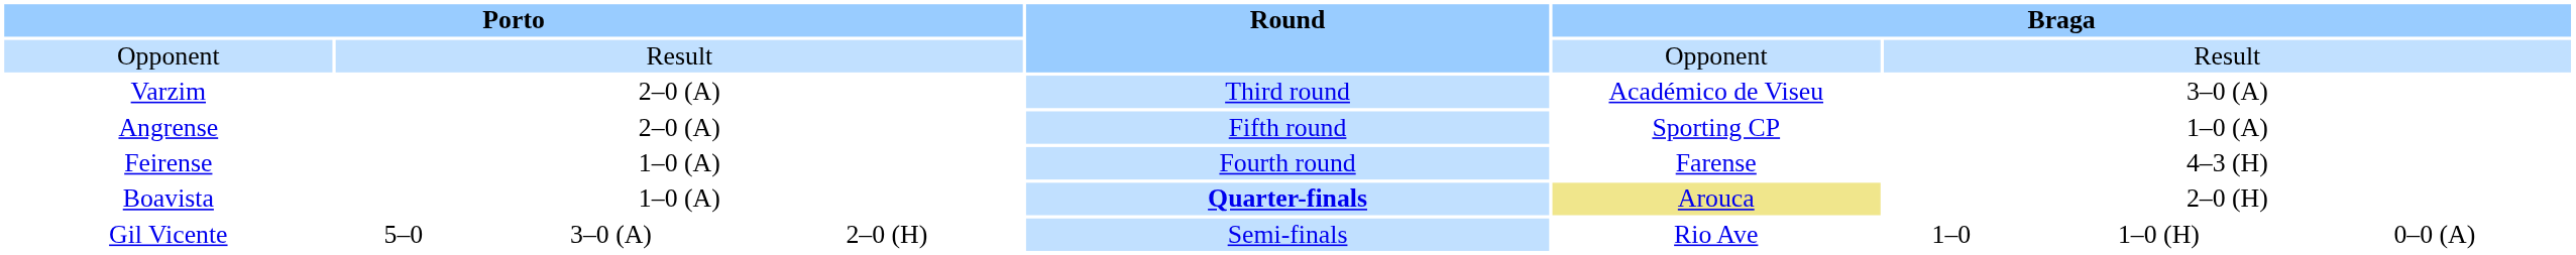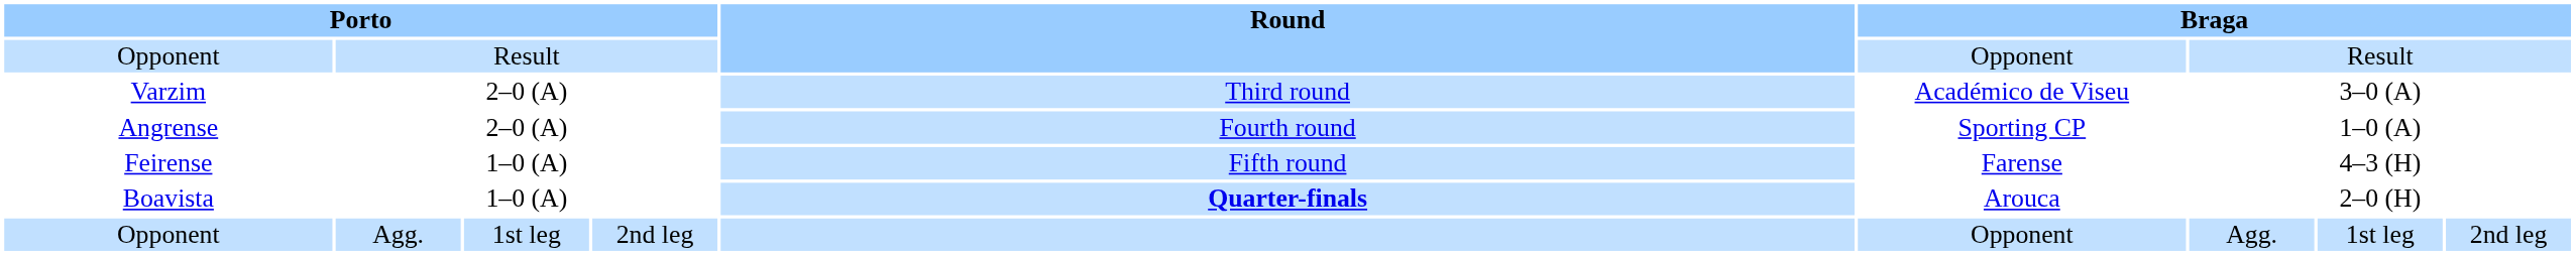Angrense | Round: Fifth round -> Fourth round
Feirense | Round: Fourth round -> Fifth round
Boavista | column 6: khaki background -> no background
+ row: Opponent | Agg. | 1st leg | 2nd leg | Opponent | Agg. | 1st leg | 2nd leg
- row: Gil Vicente | 5–0 | 3–0 (A) | 2–0 (H) | Semi-finals | Rio Ave | 1–0 | 1–0 (H) | 0–0 (A)
